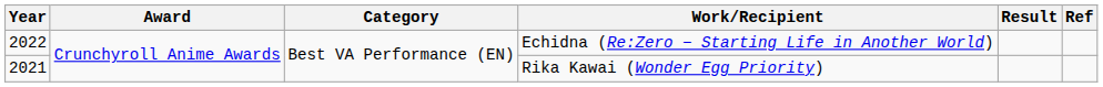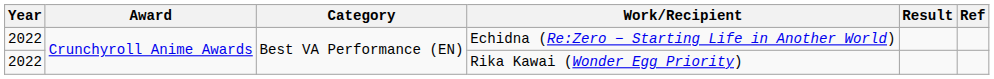Rika Kawai (Wonder Egg Priority) | Year: 2021 -> 2022
